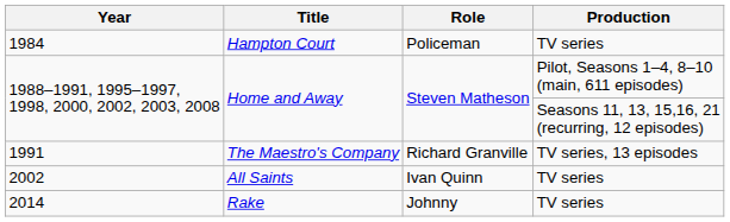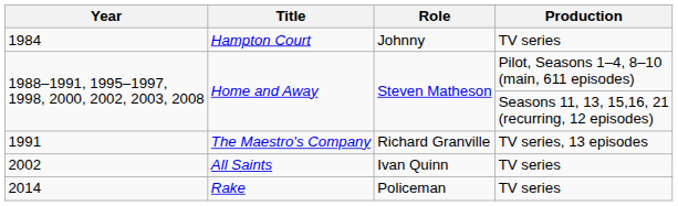1984 | Role: Policeman -> Johnny
2014 | Role: Johnny -> Policeman
